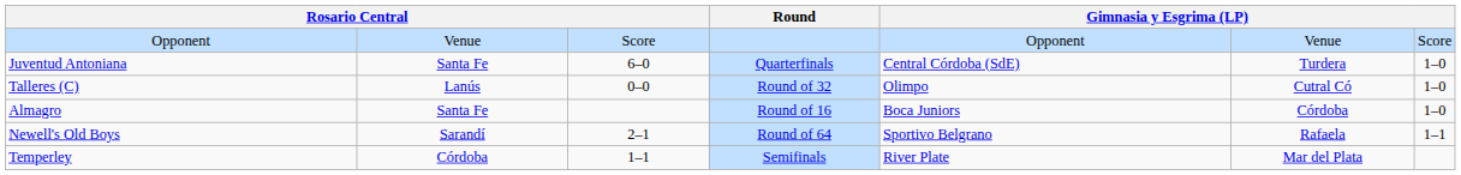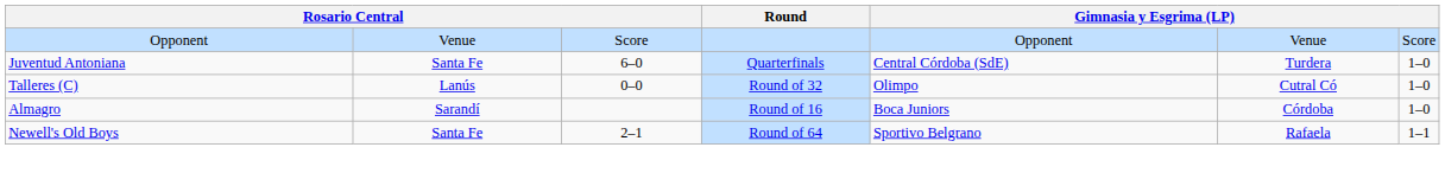Almagro | column 2: Santa Fe -> Sarandí
Newell's Old Boys | column 2: Sarandí -> Santa Fe
- row: Temperley | Córdoba | 1–1 | Semifinals | River Plate | Mar del Plata
